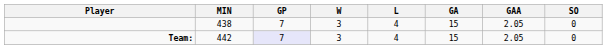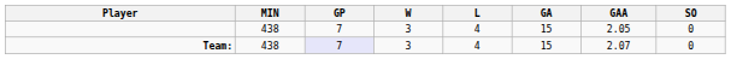Team: | MIN: 442 -> 438
Team: | GAA: 2.05 -> 2.07
